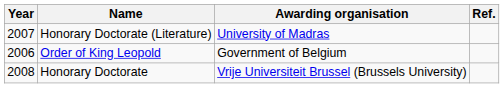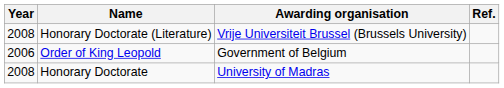Honorary Doctorate (Literature) | Year: 2007 -> 2008
Honorary Doctorate (Literature) | Awarding organisation: University of Madras -> Vrije Universiteit Brussel (Brussels University)
Honorary Doctorate | Awarding organisation: Vrije Universiteit Brussel (Brussels University) -> University of Madras
